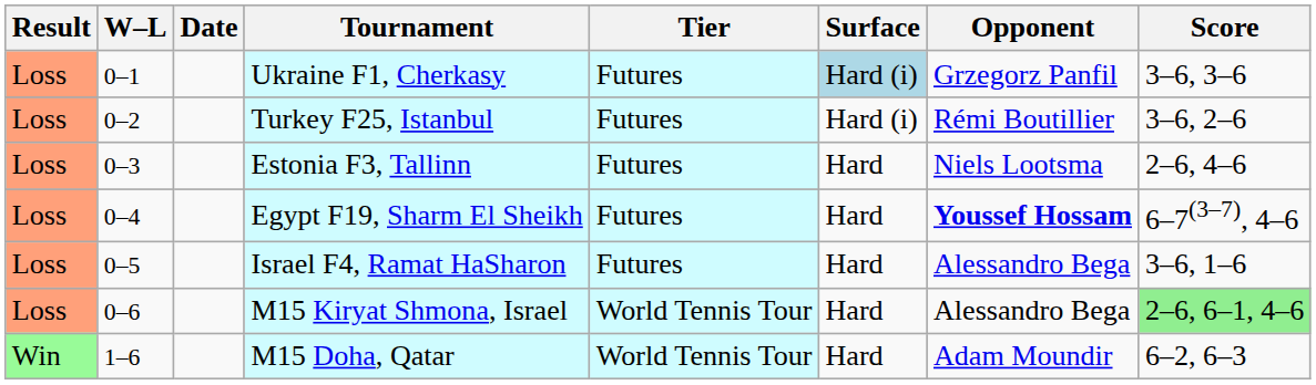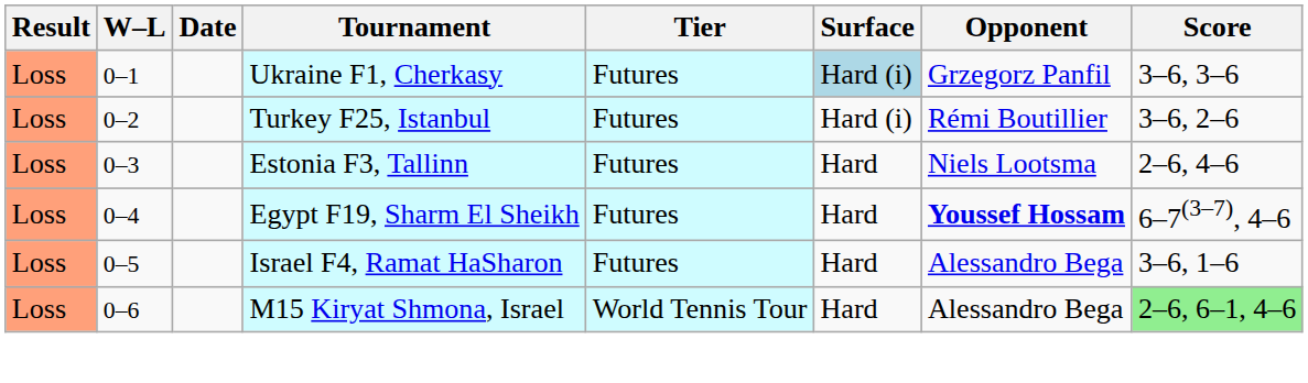- row: Win | 1–6 | M15 Doha, Qatar | World Tennis Tour | Hard | Adam Moundir | 6–2, 6–3
